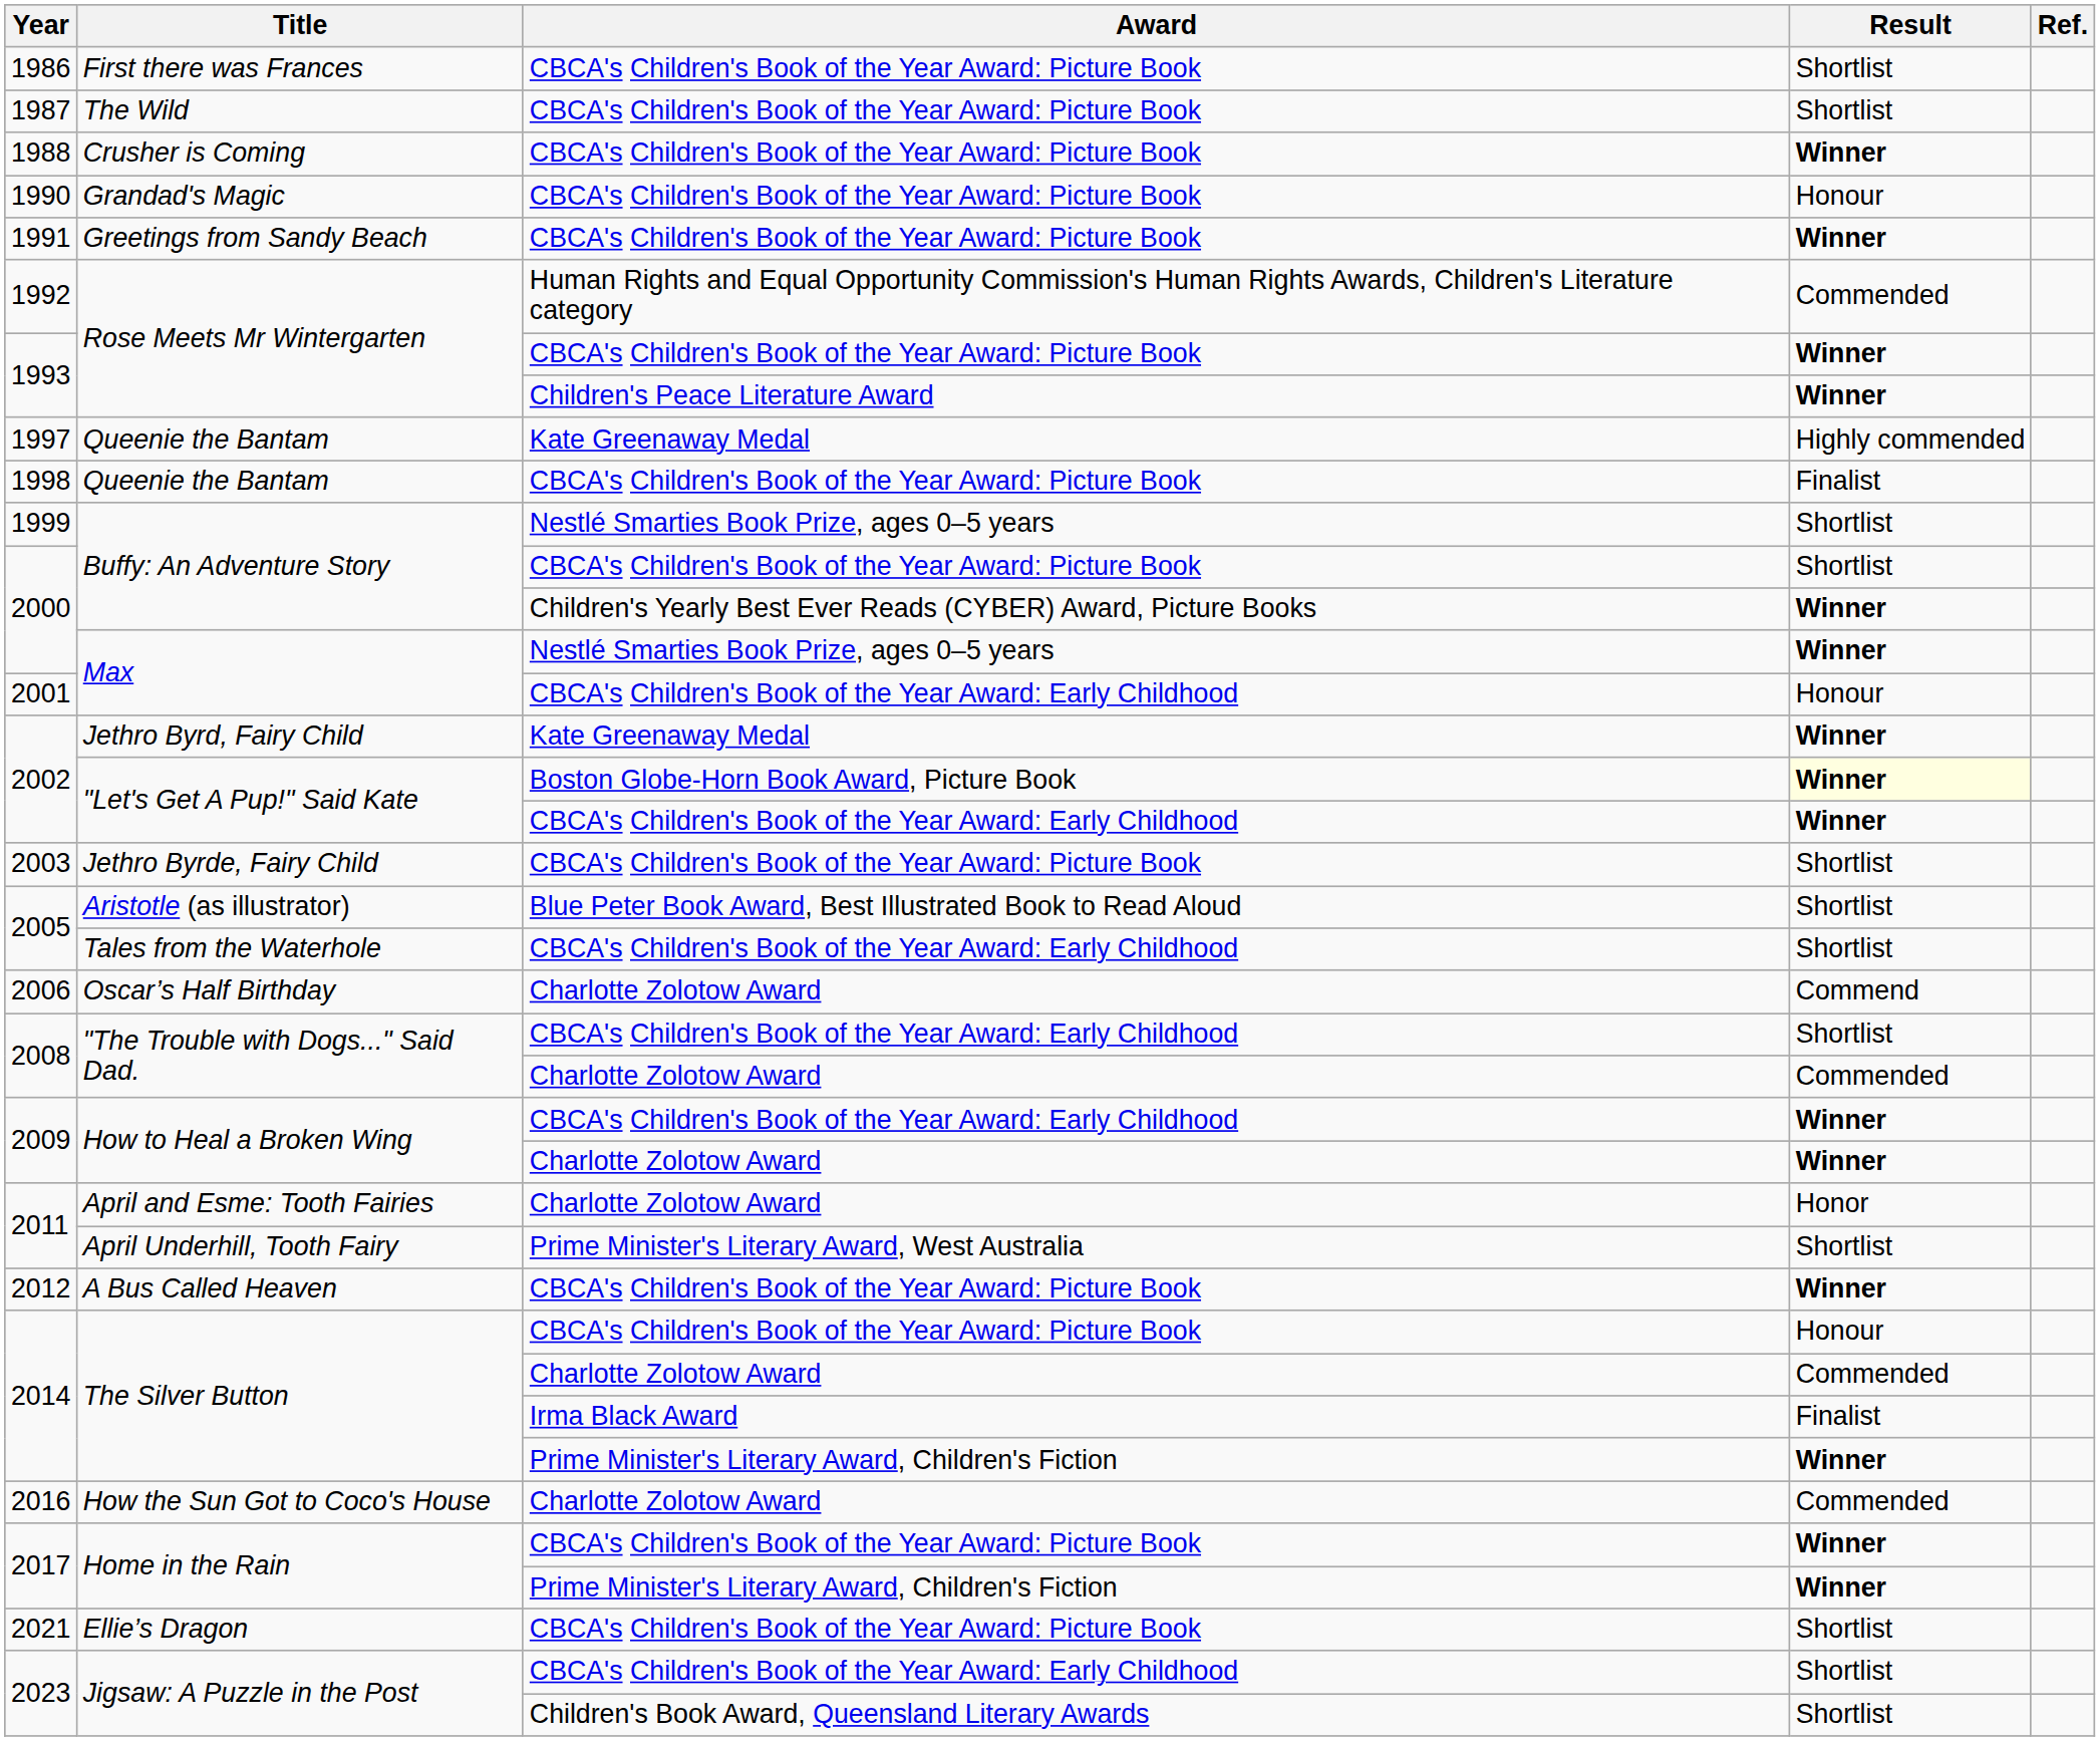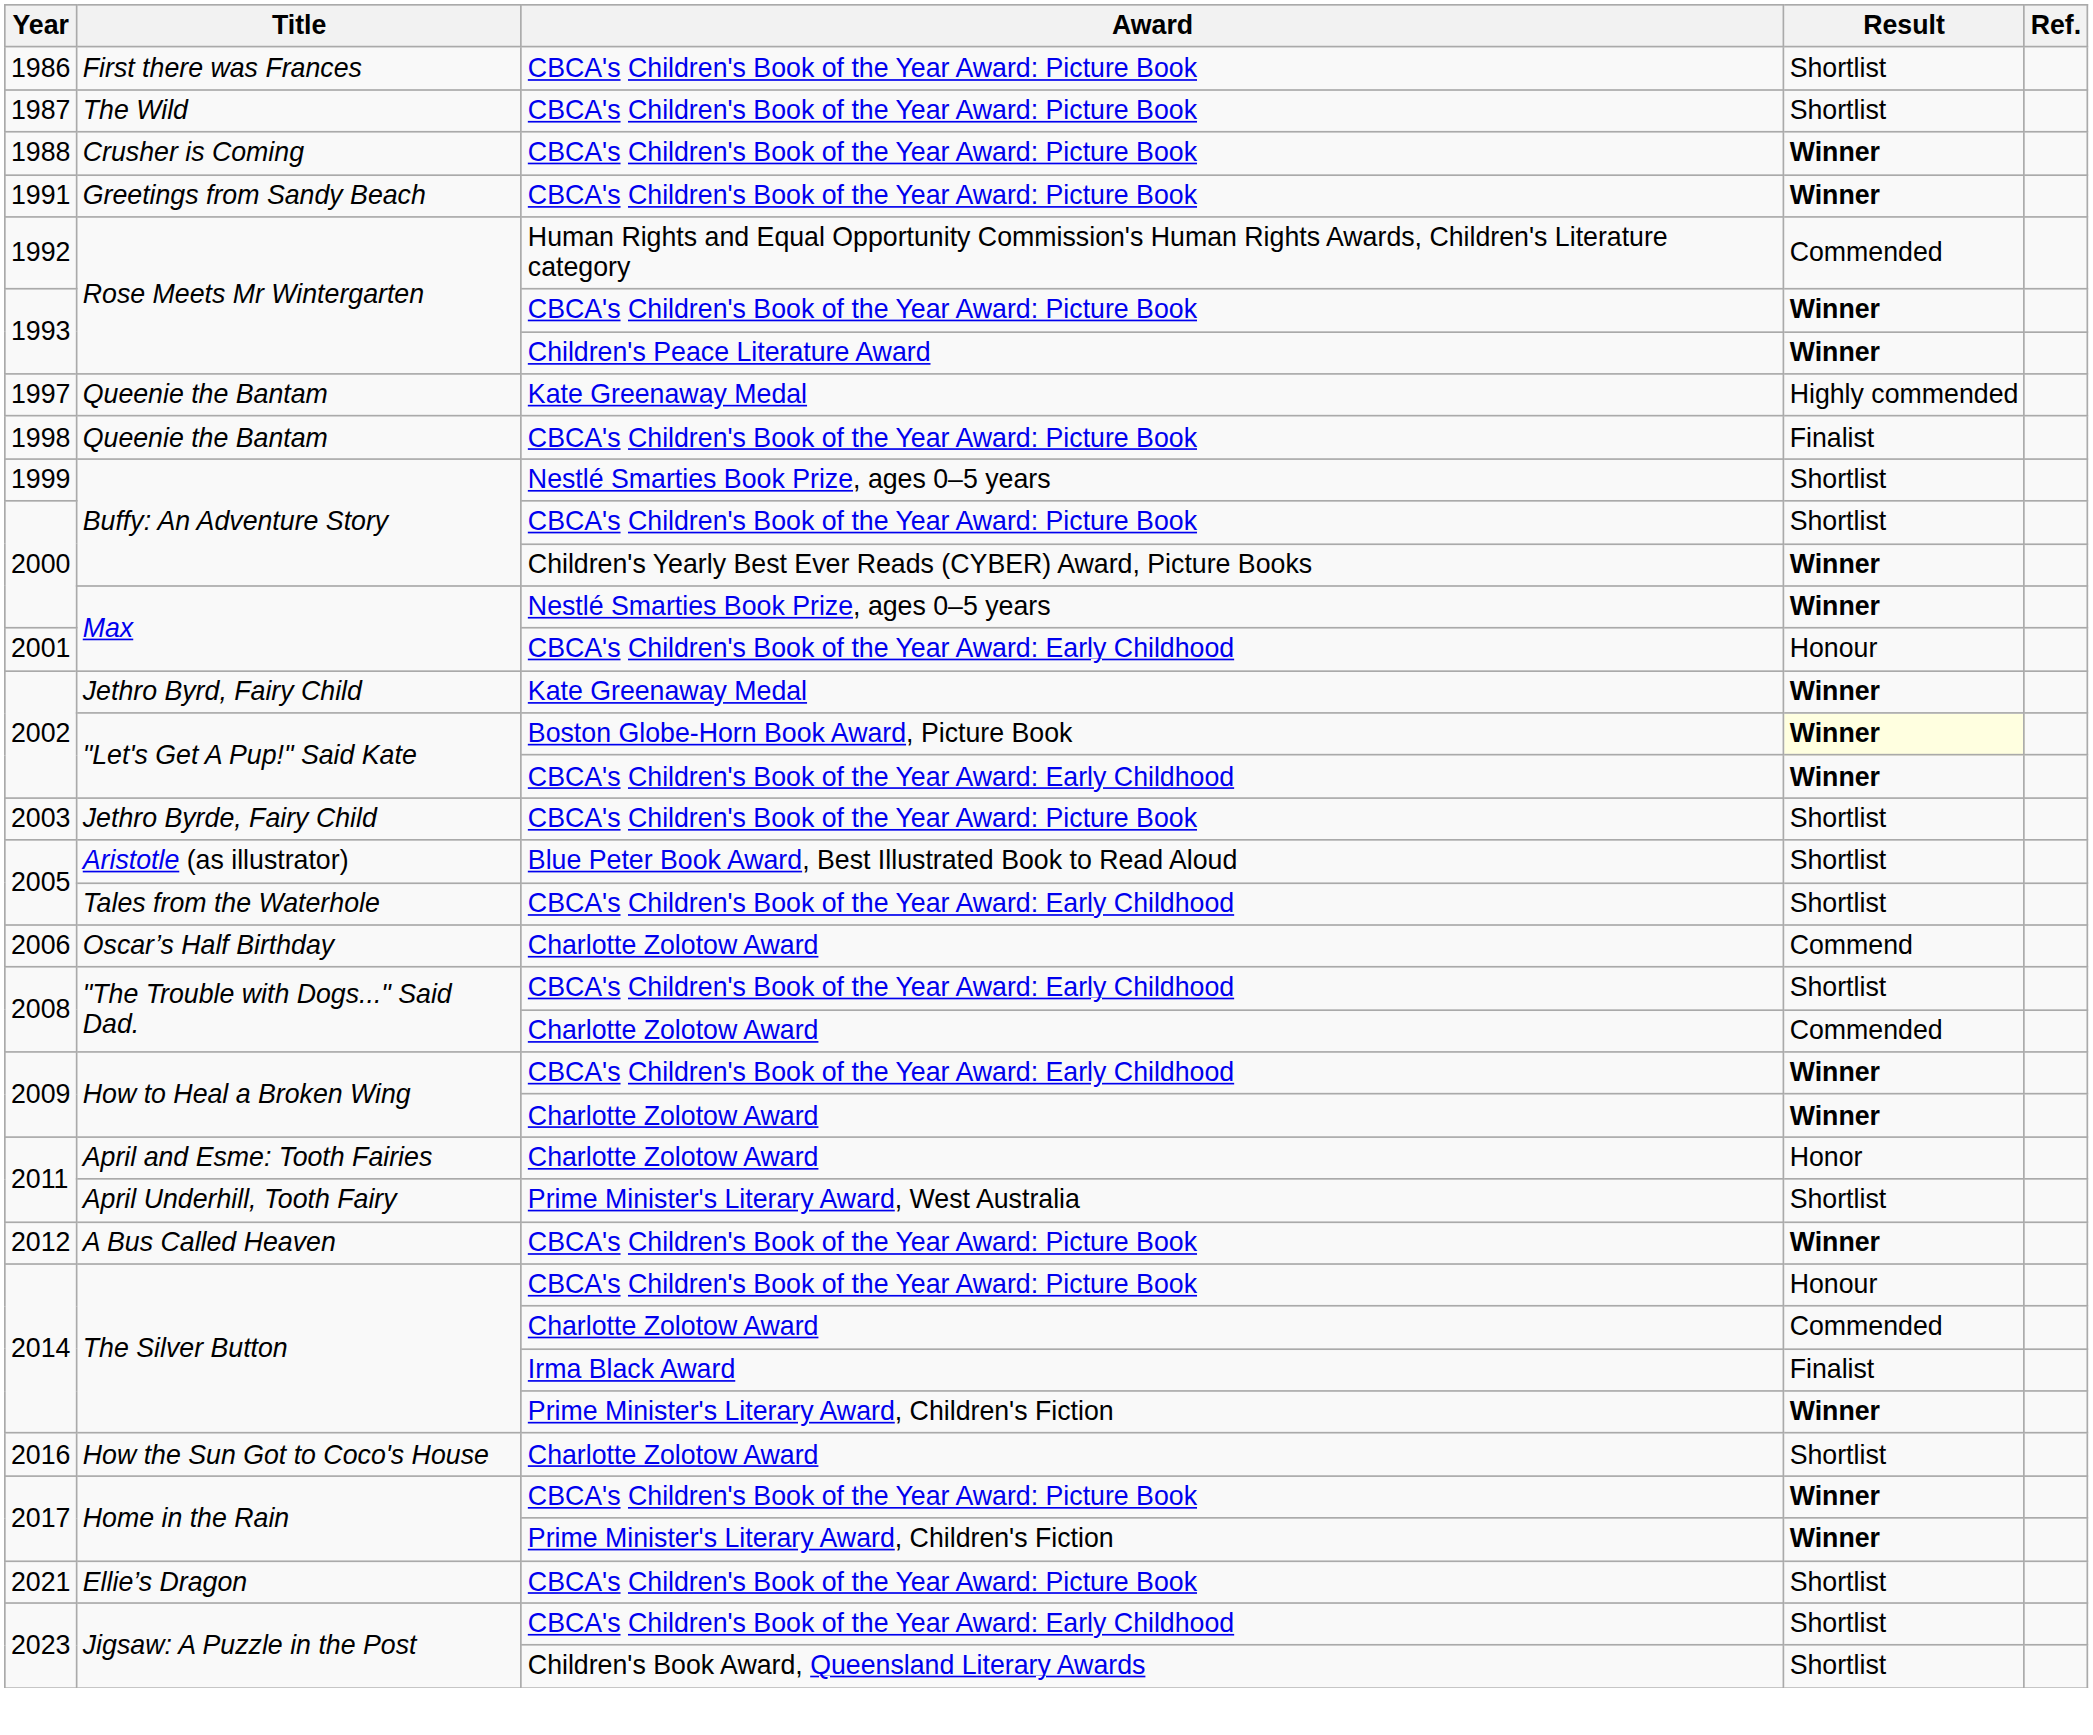- row: 1990 | Grandad's Magic | CBCA's Children's Book of the Year Award: Picture Book | Honour
2016 | Result: Commended -> Shortlist
